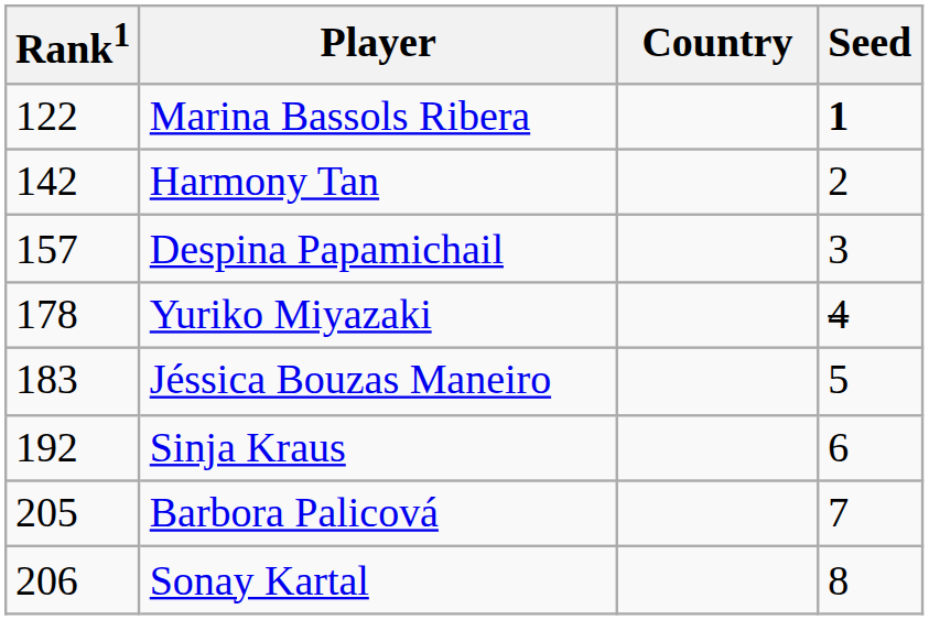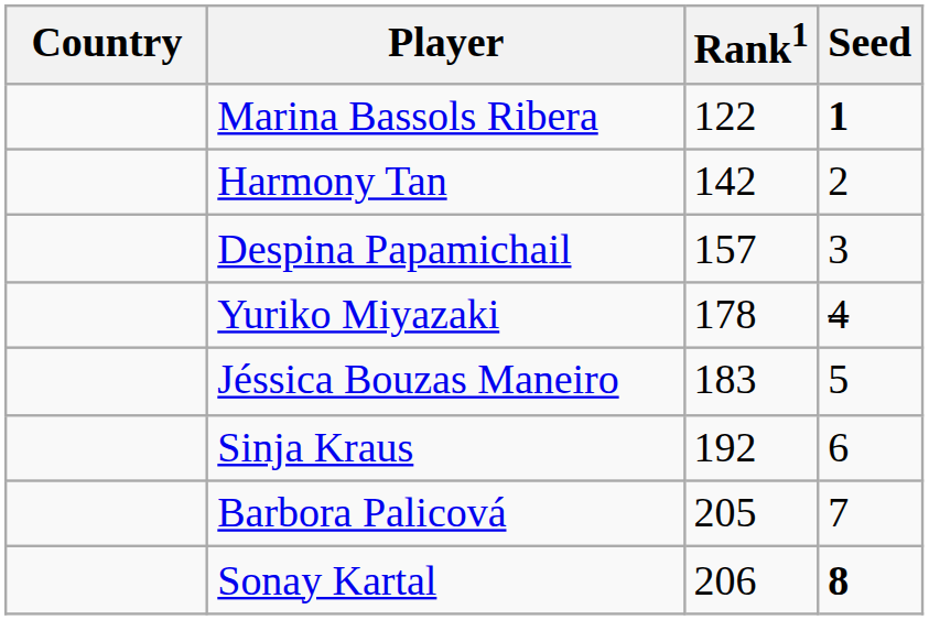columns swapped: Country <-> Rank1
Sonay Kartal | Seed: normal -> bold
